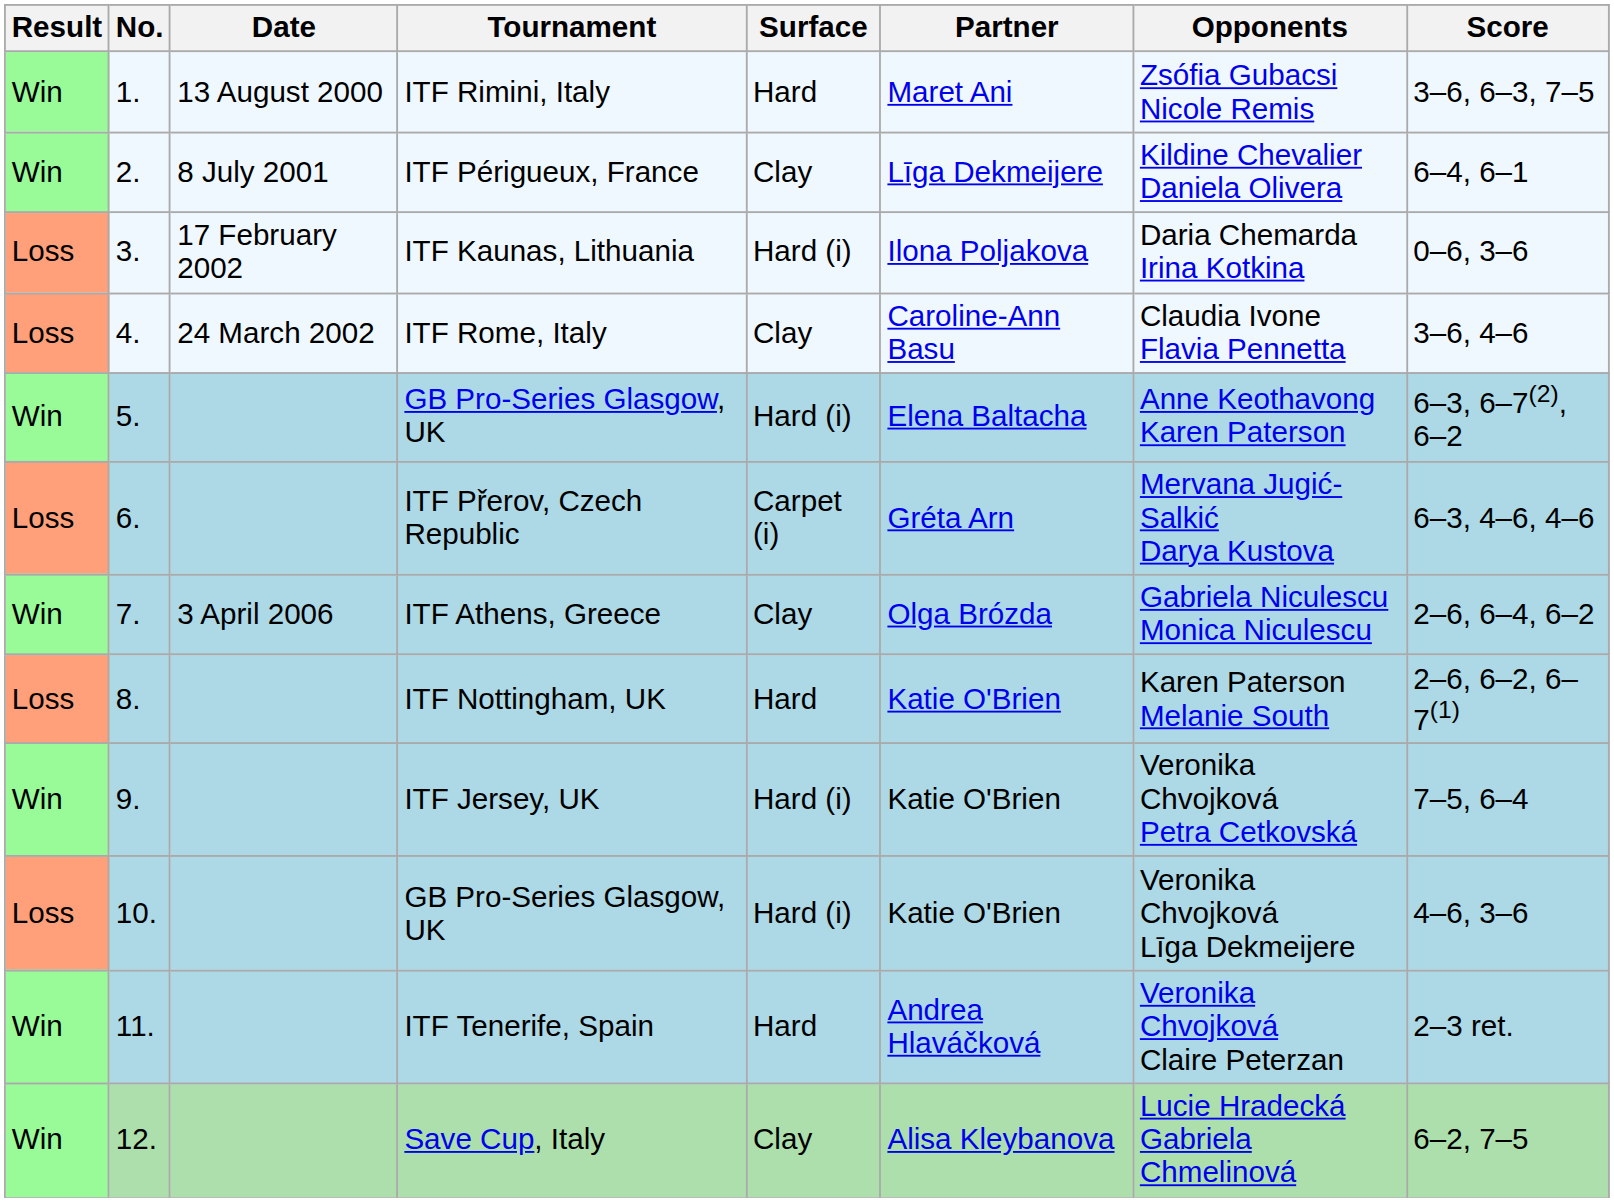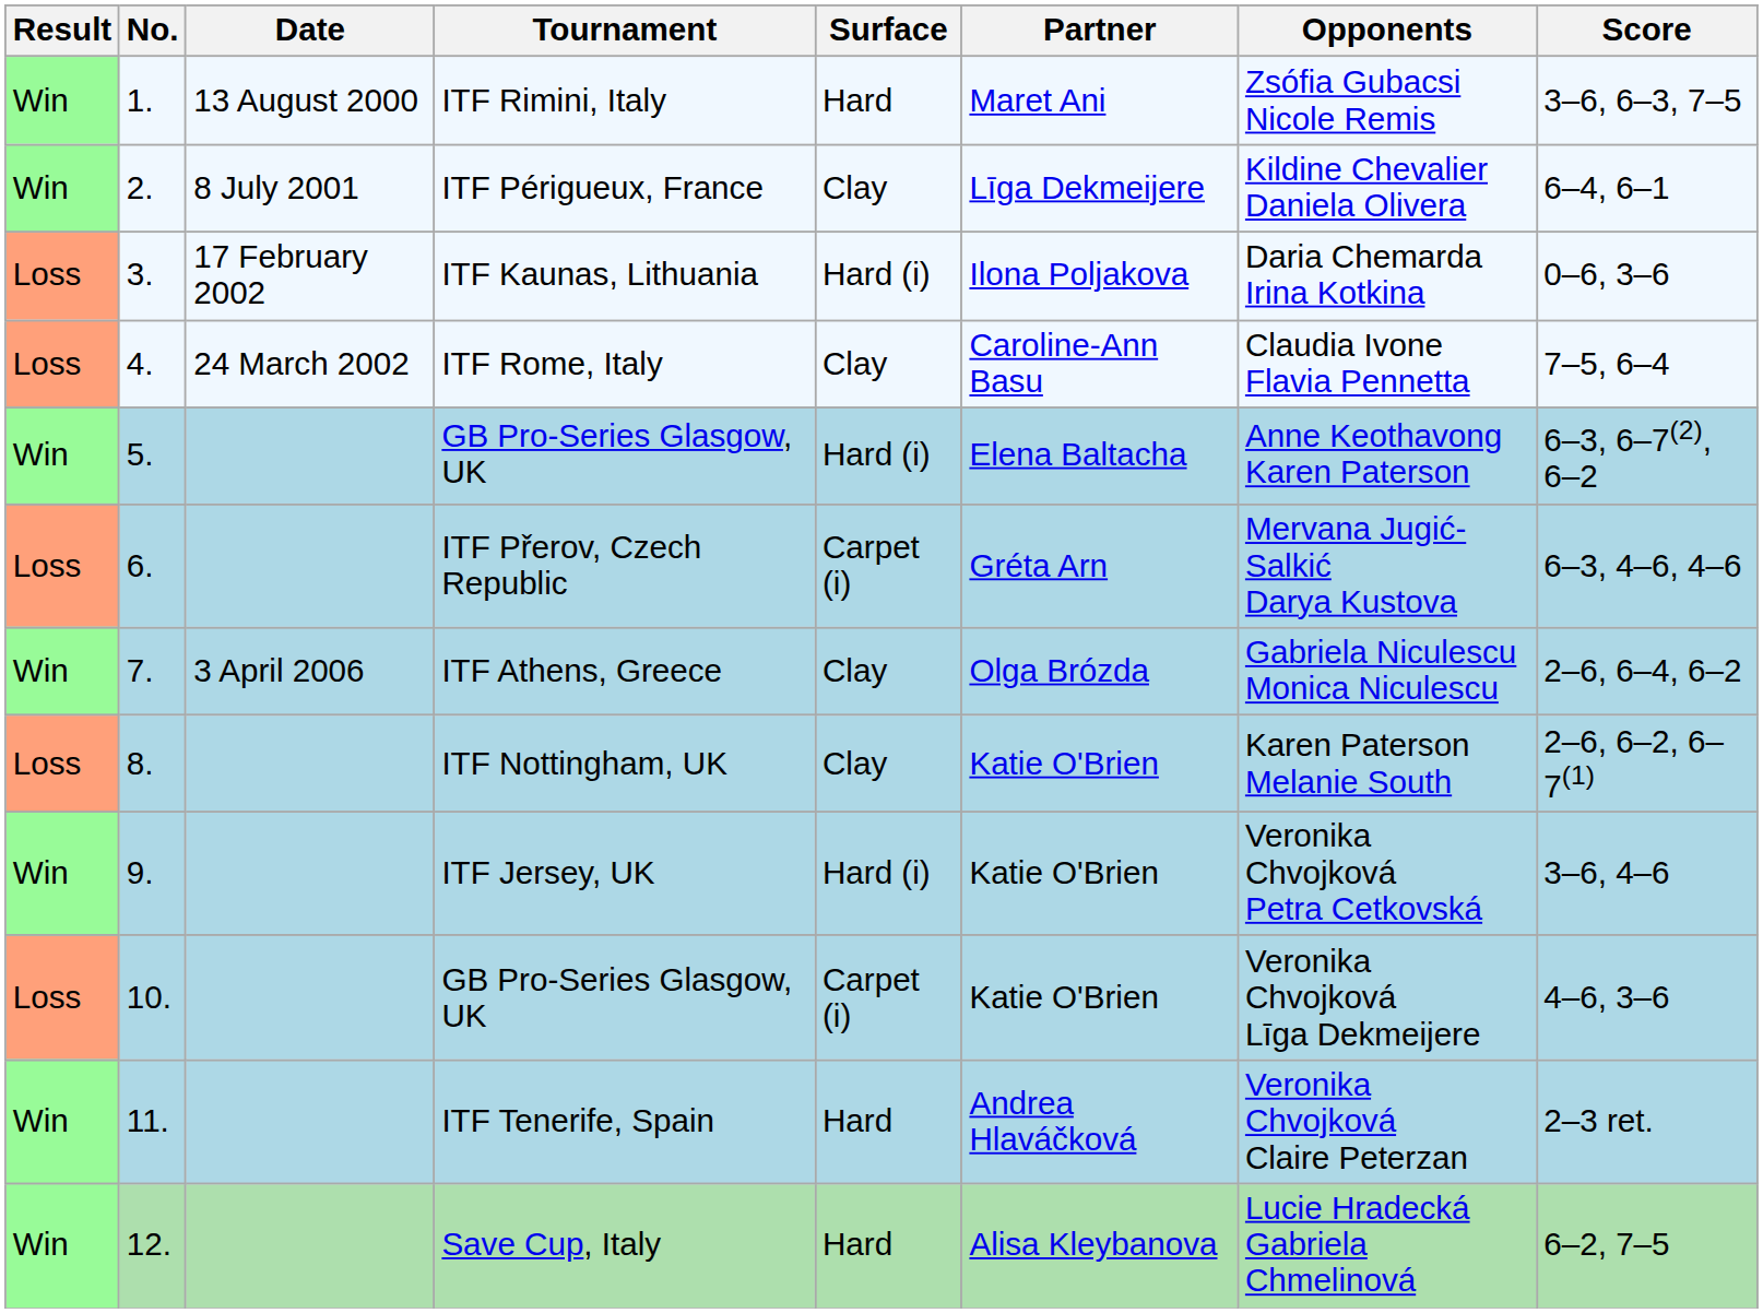ITF Rome, Italy | Score: 3–6, 4–6 -> 7–5, 6–4
ITF Nottingham, UK | Surface: Hard -> Clay
ITF Jersey, UK | Score: 7–5, 6–4 -> 3–6, 4–6
10. / GB Pro-Series Glasgow, UK | Surface: Hard (i) -> Carpet (i)
Save Cup, Italy | Surface: Clay -> Hard
